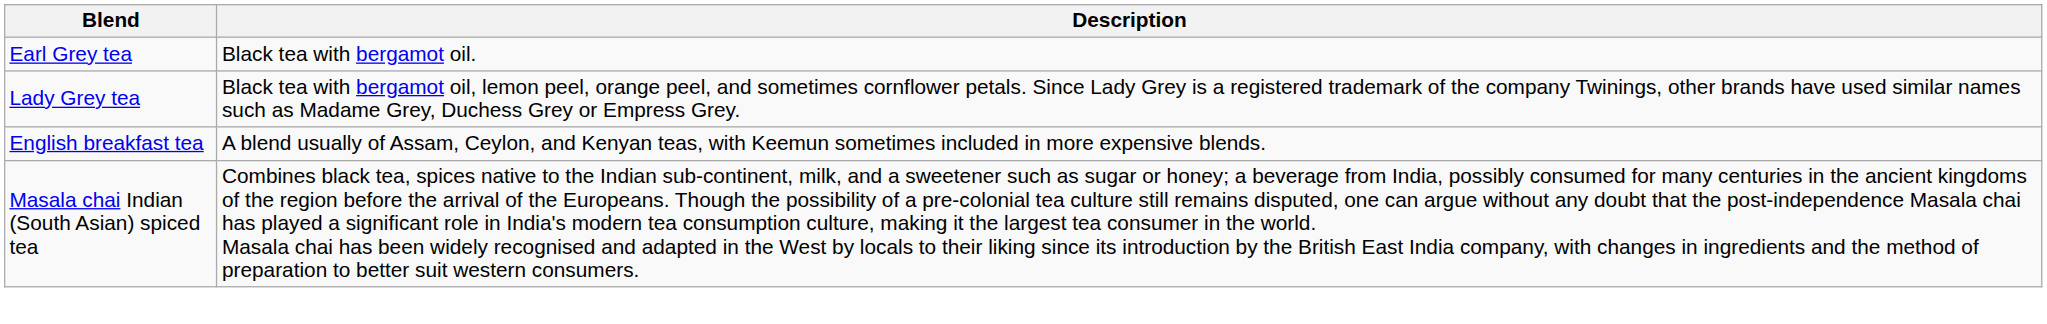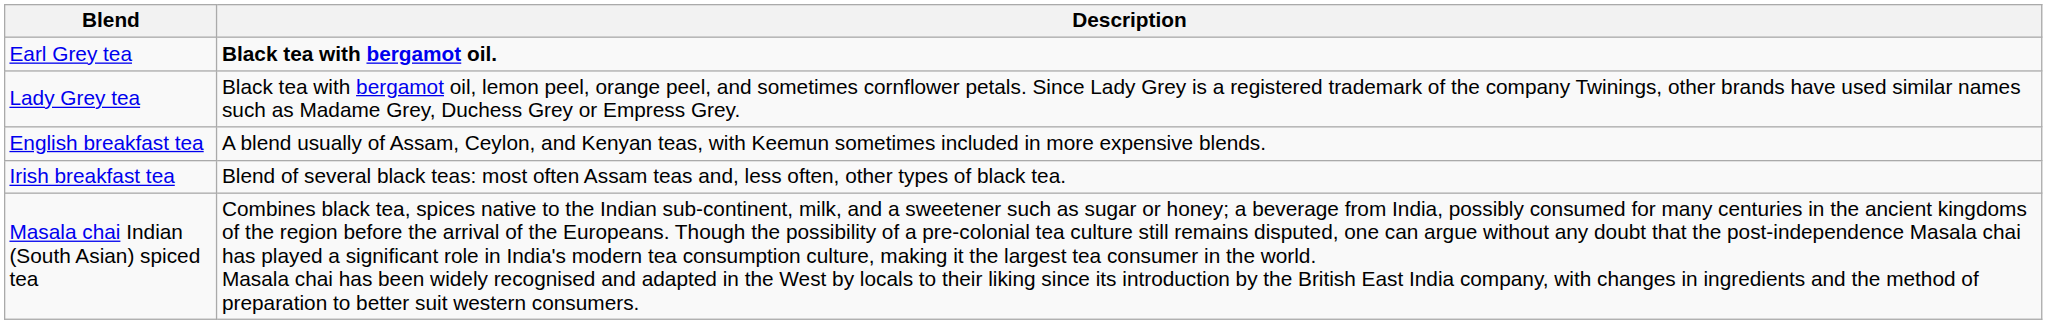Earl Grey tea | Description: normal -> bold
+ row: Irish breakfast tea | Blend of several black teas: most often Assam teas and, less often, other types of black tea.
